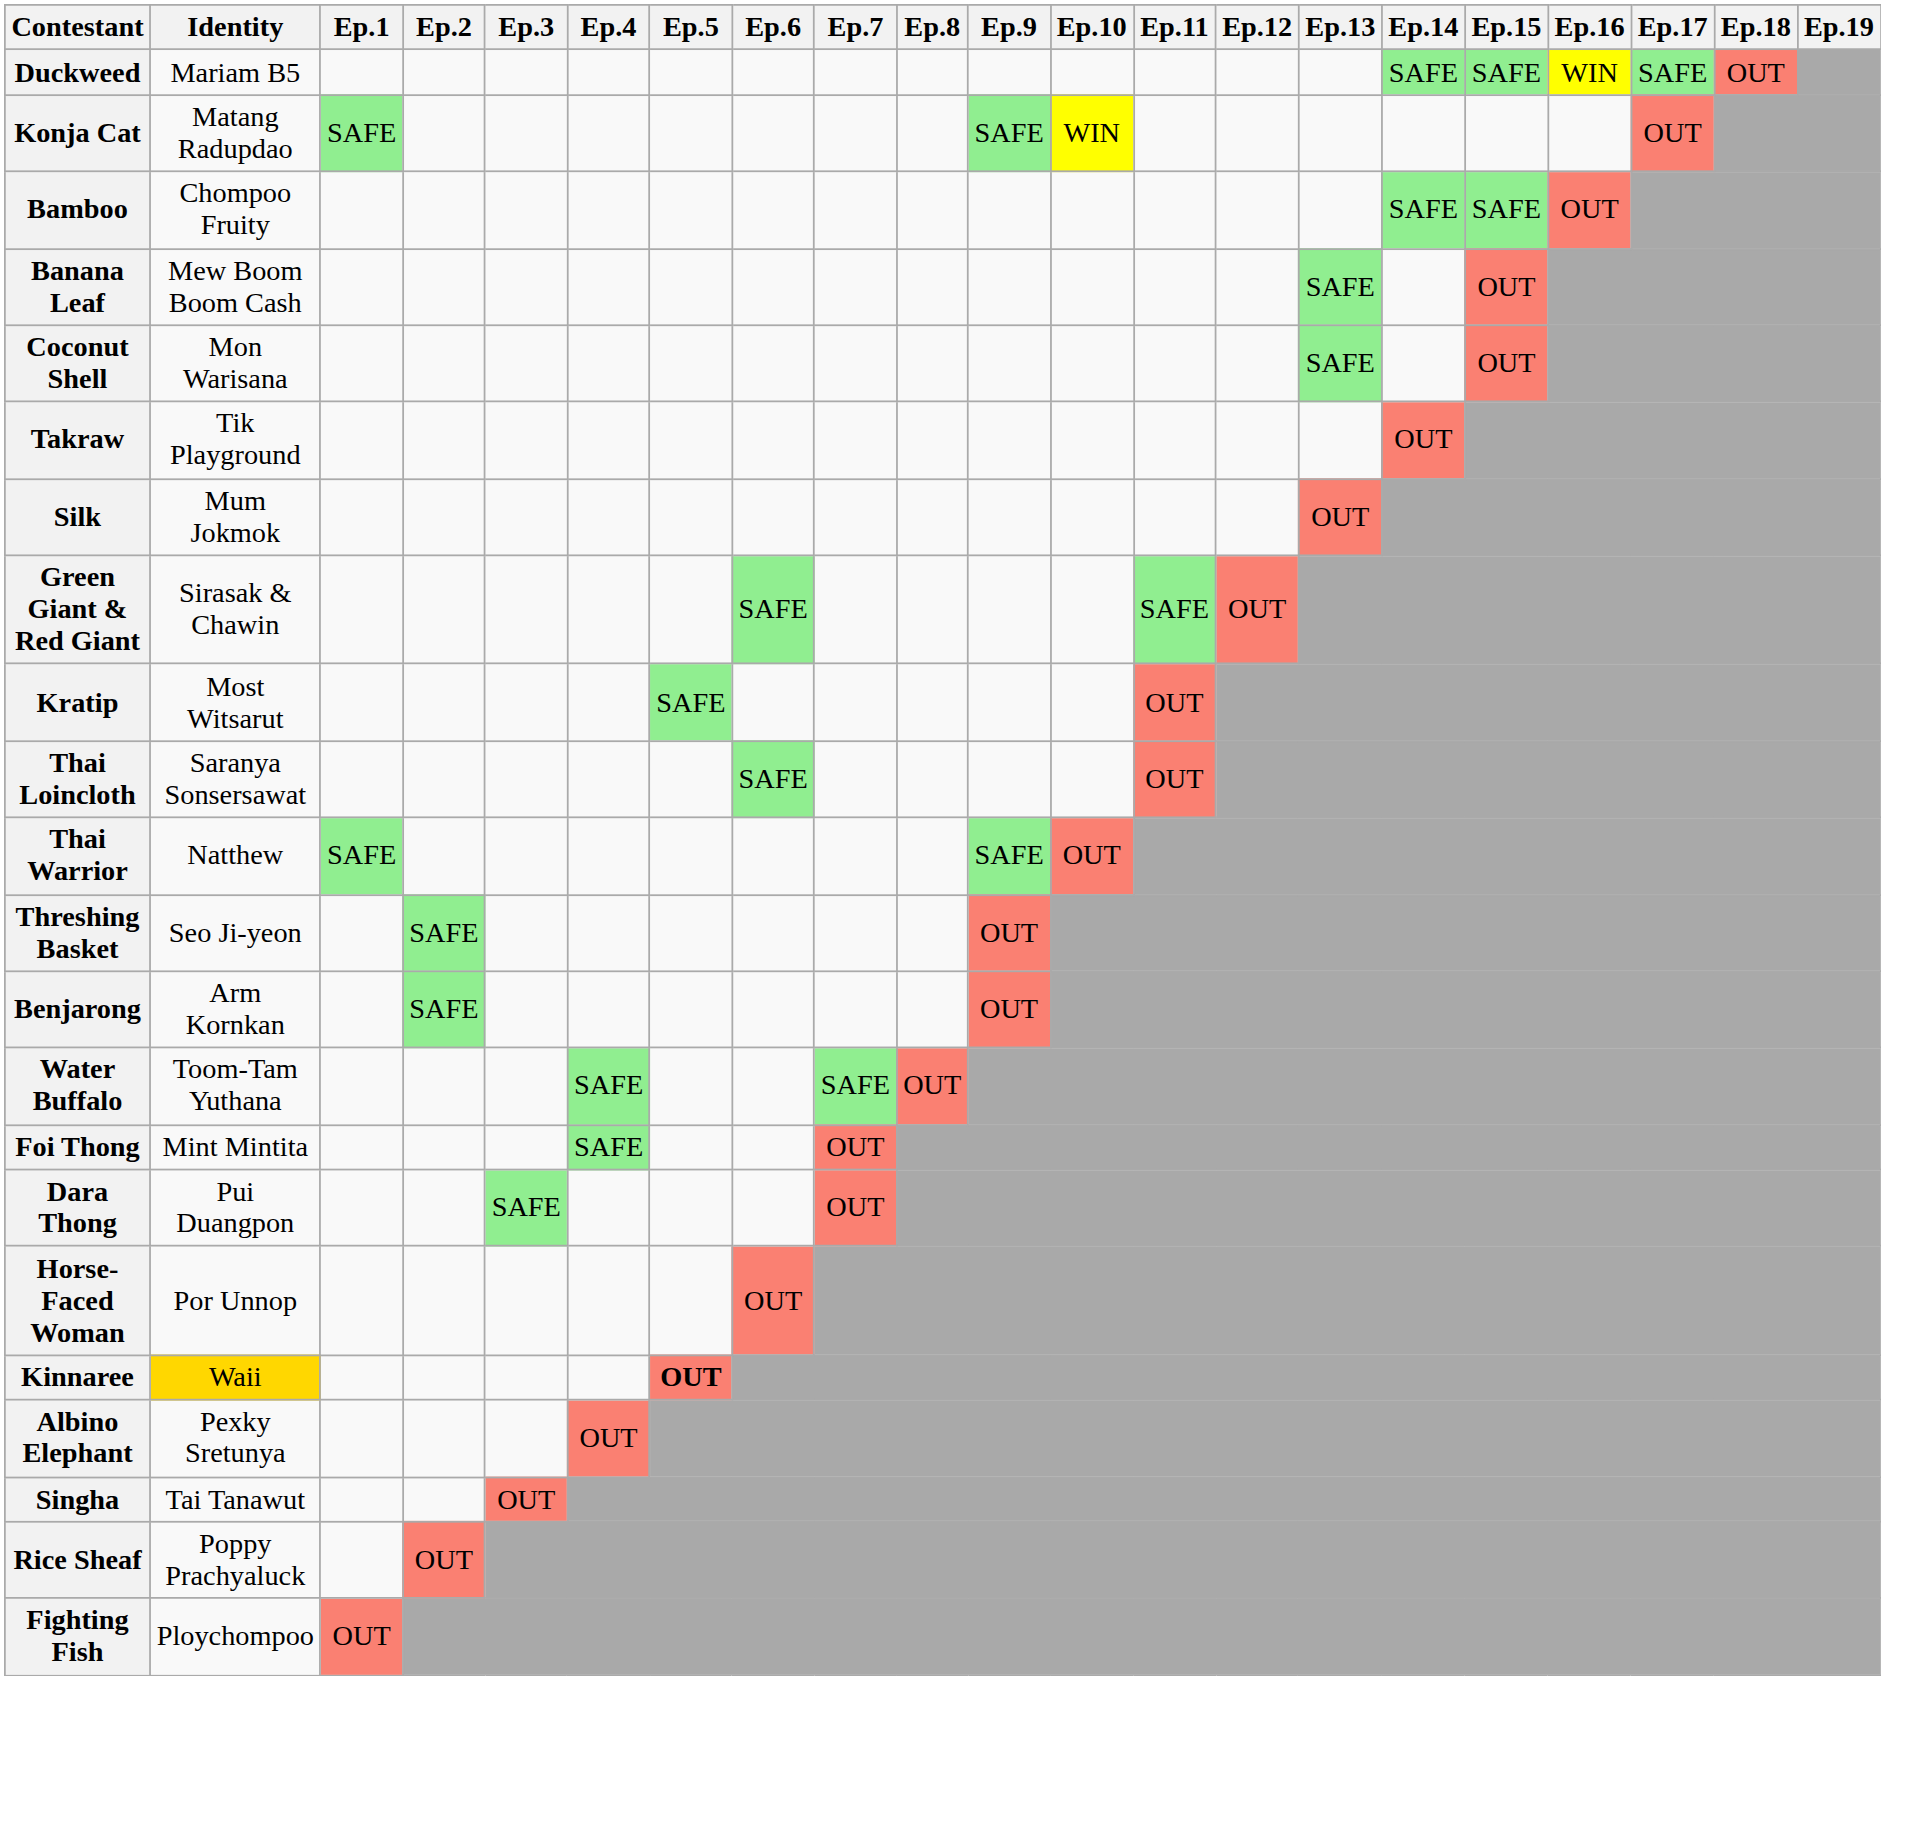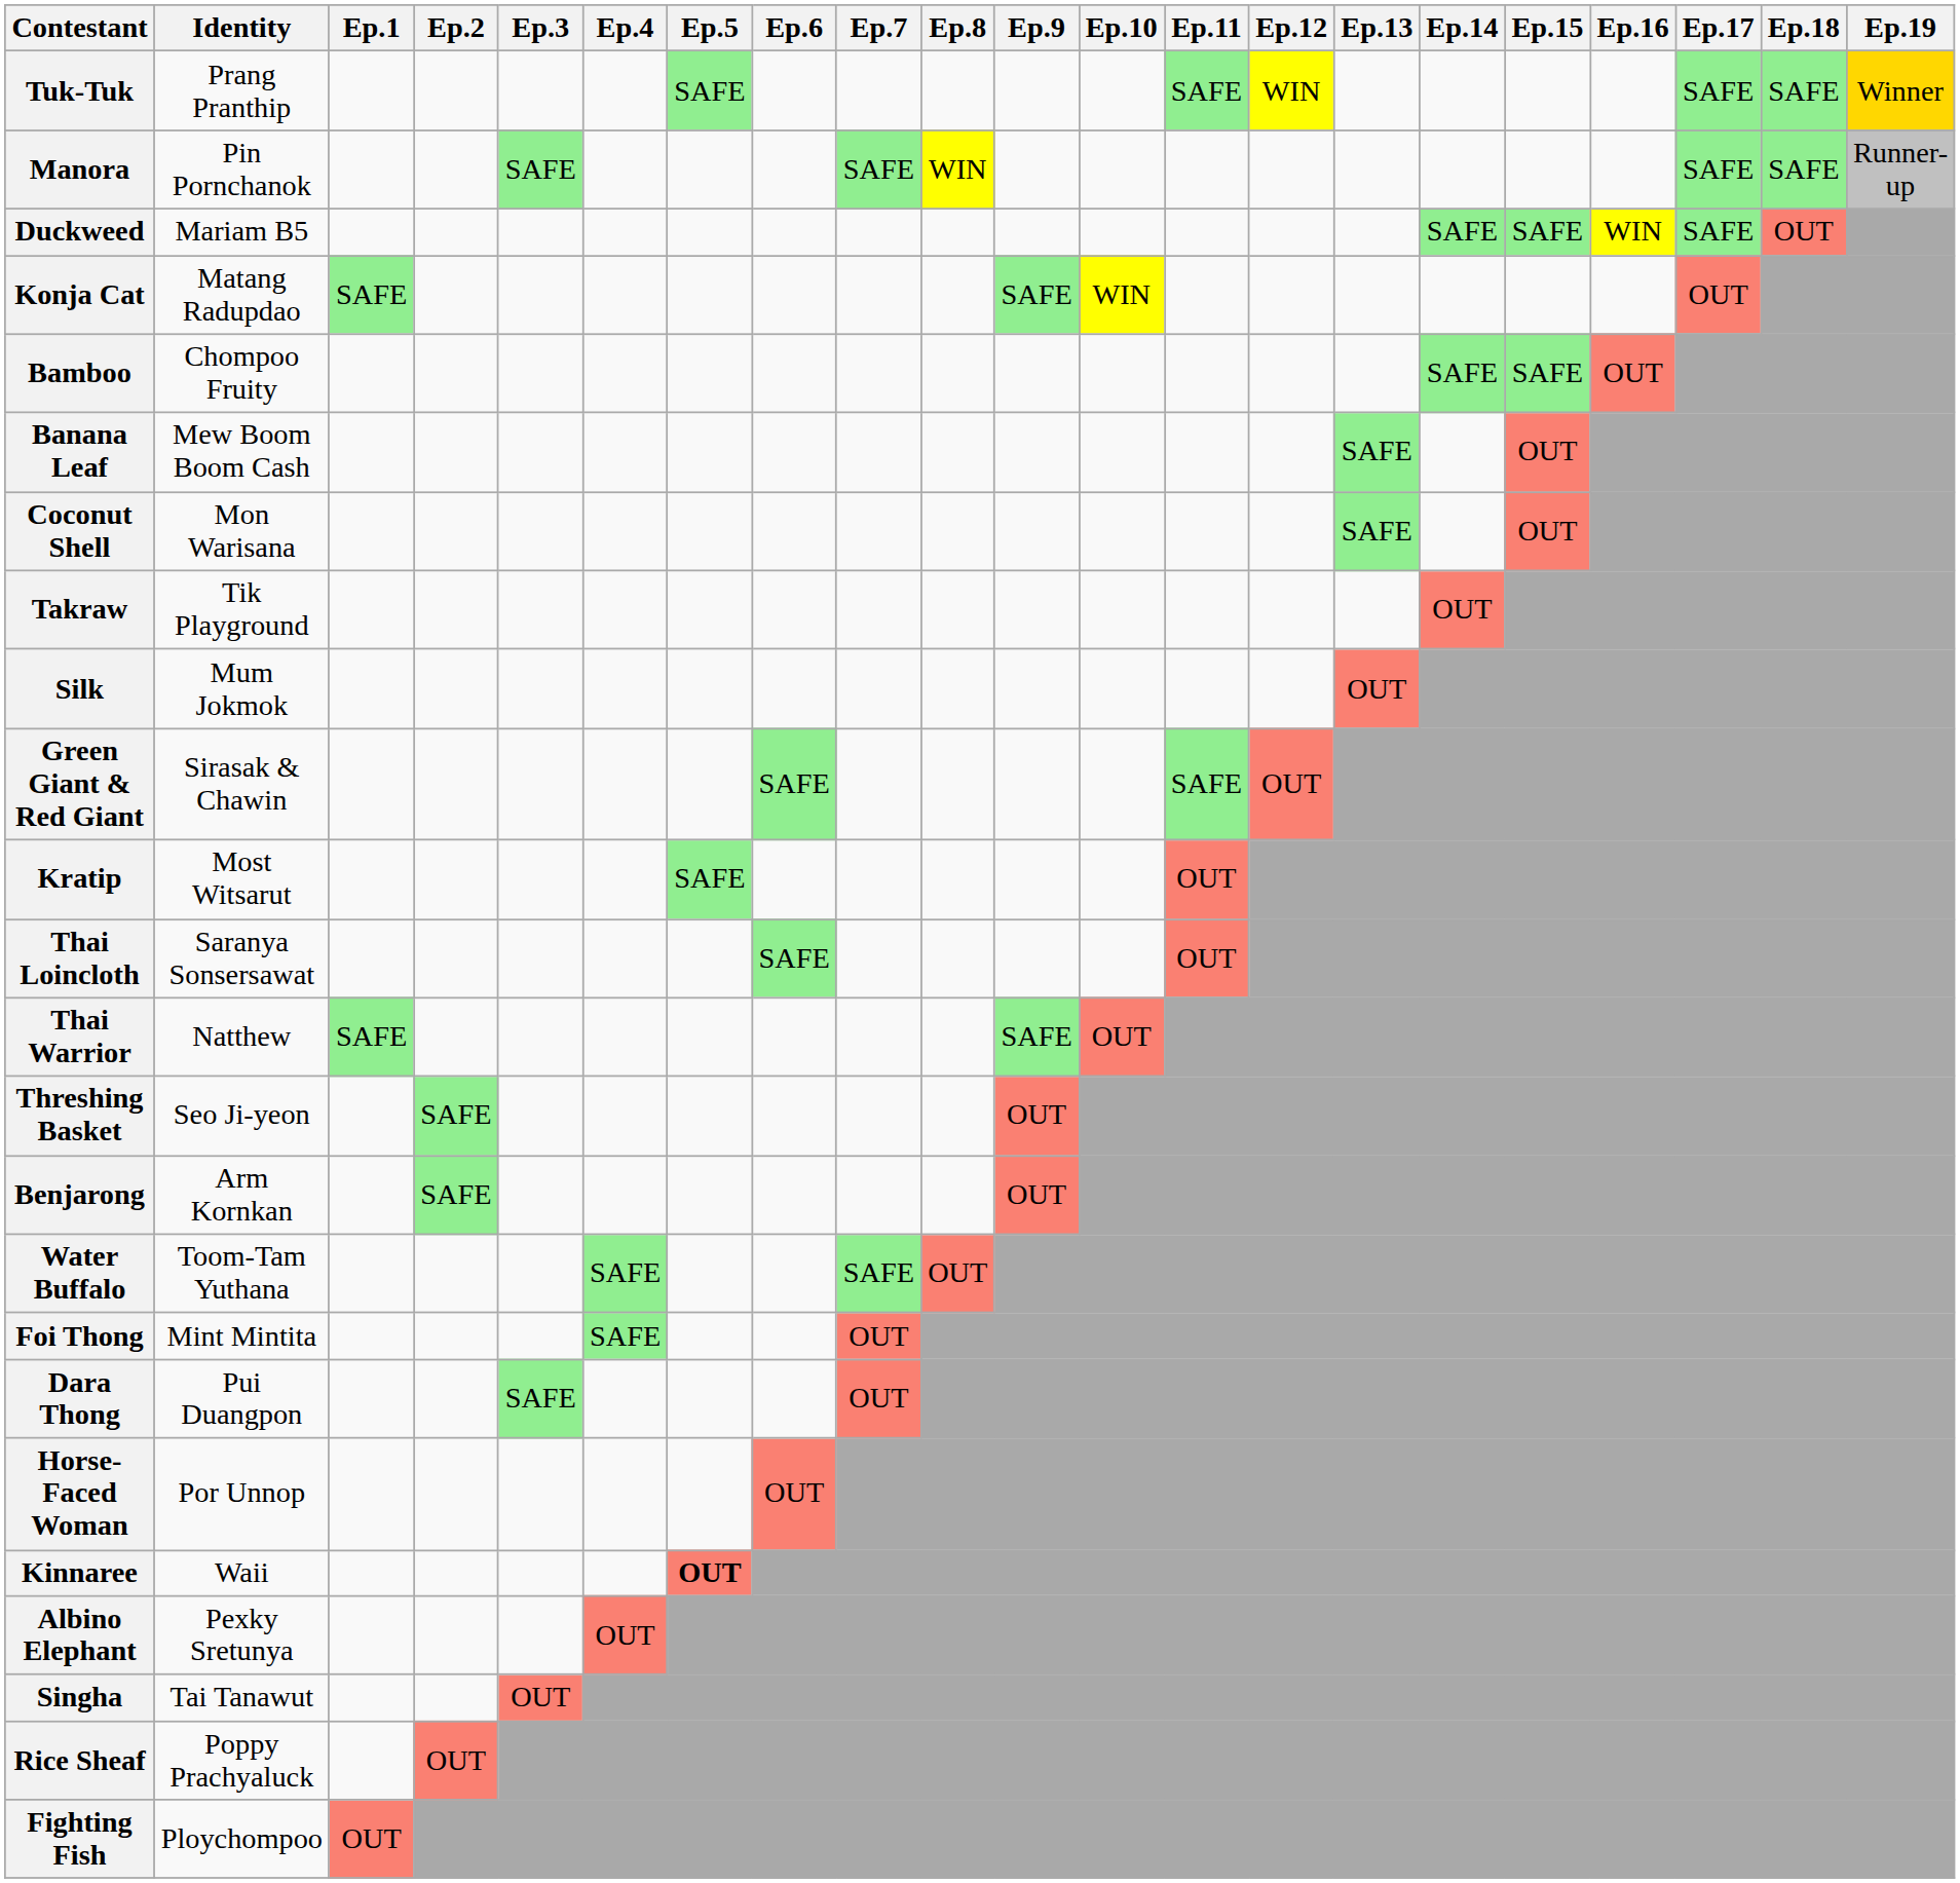+ row: Tuk-Tuk | Prang Pranthip | SAFE | SAFE | WIN | SAFE | SAFE | Winner
+ row: Manora | Pin Pornchanok | SAFE | SAFE | WIN | SAFE | SAFE | Runner-up
Kinnaree | Identity: gold background -> no background
